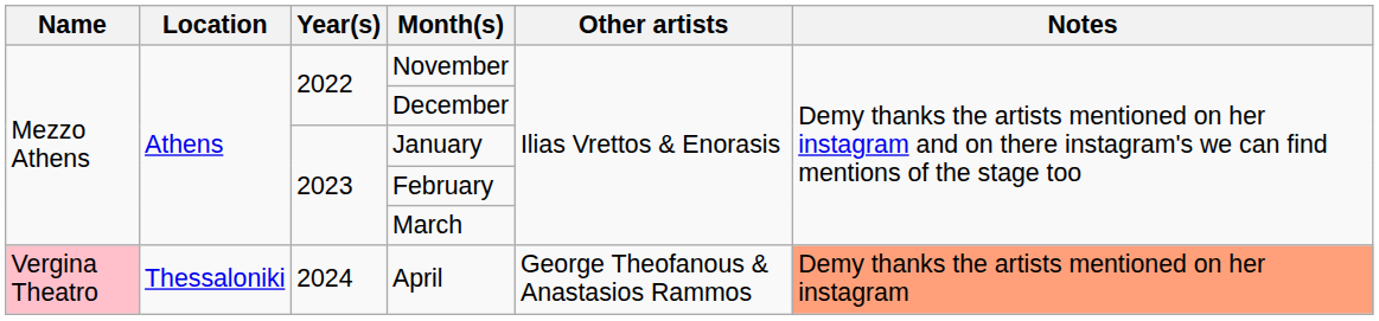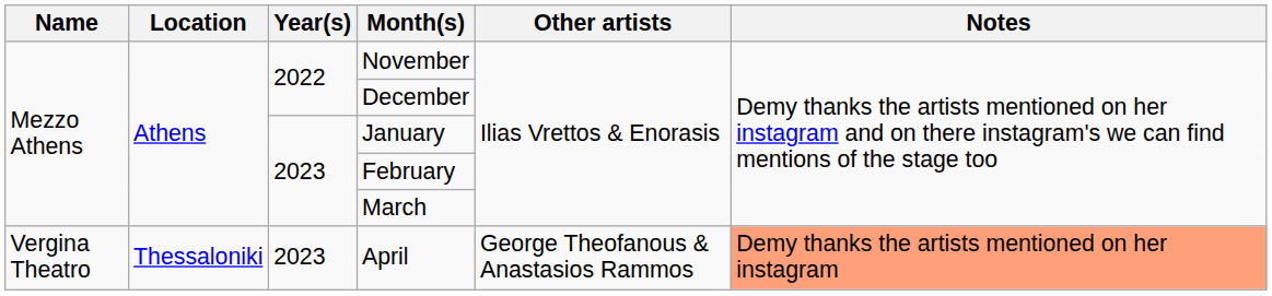April | Name: pink background -> no background
April | Year(s): 2024 -> 2023
